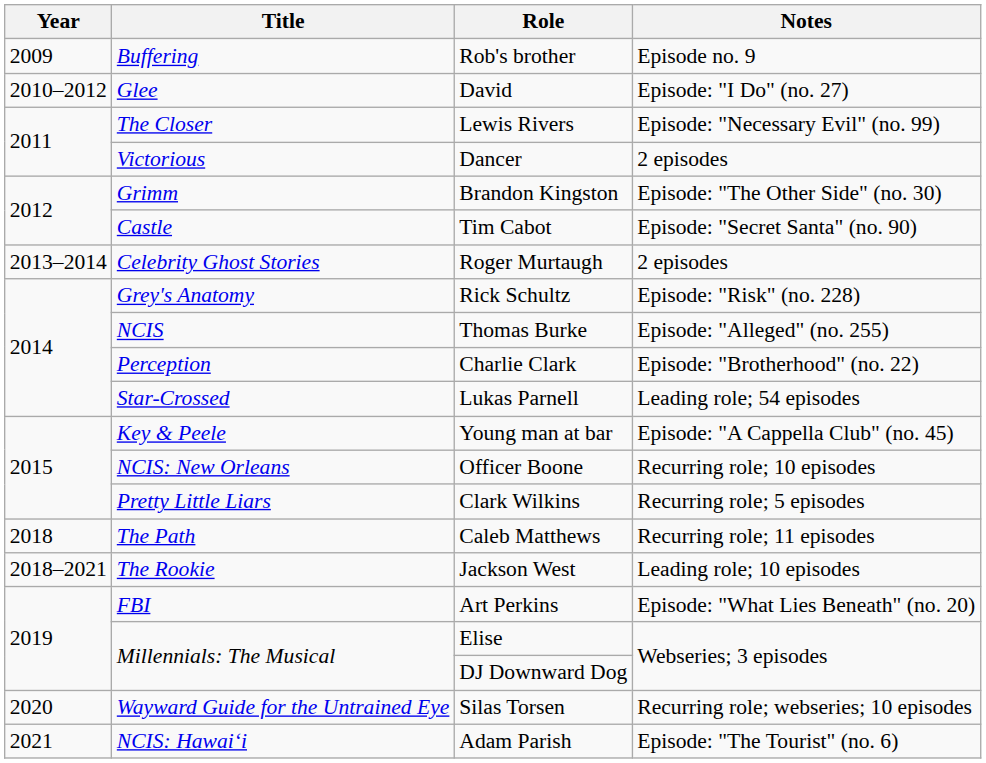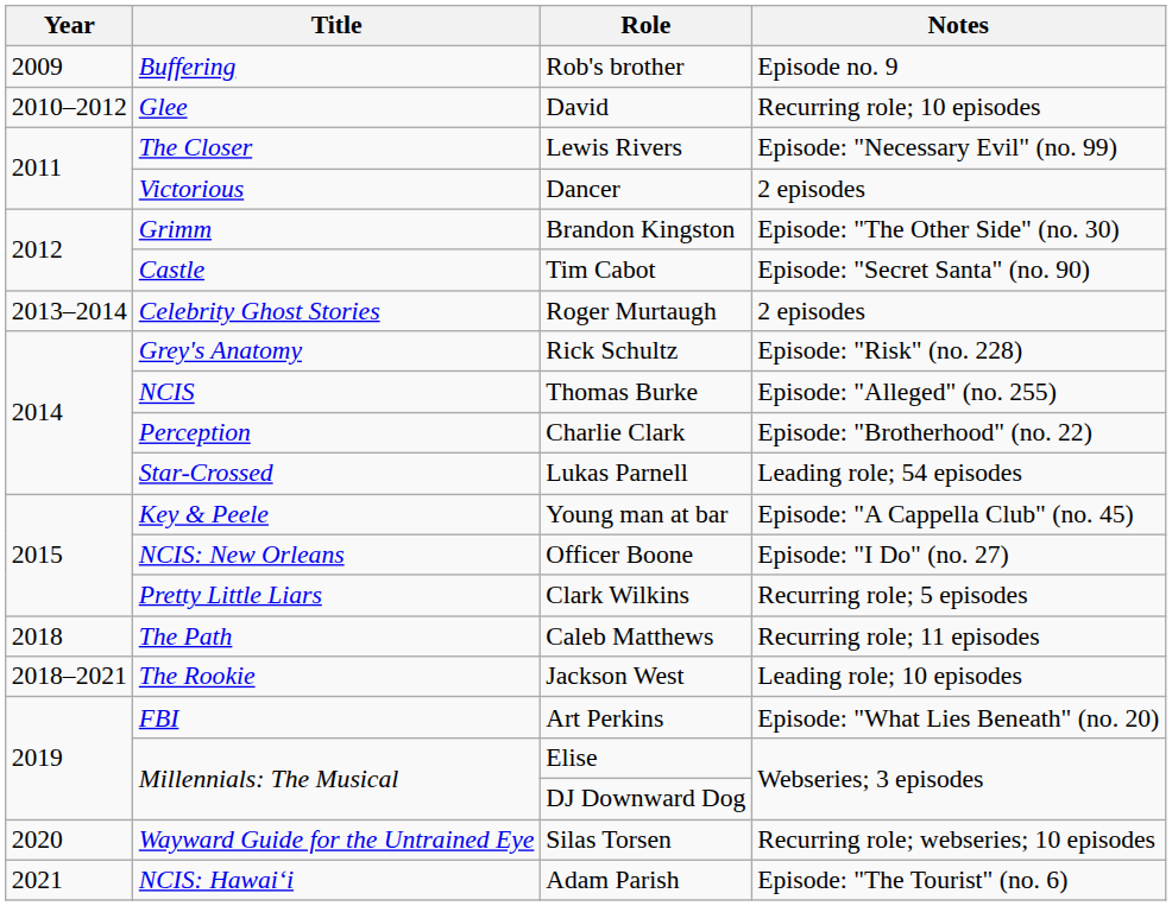David | Notes: Episode: "I Do" (no. 27) -> Recurring role; 10 episodes
Officer Boone | Notes: Recurring role; 10 episodes -> Episode: "I Do" (no. 27)
